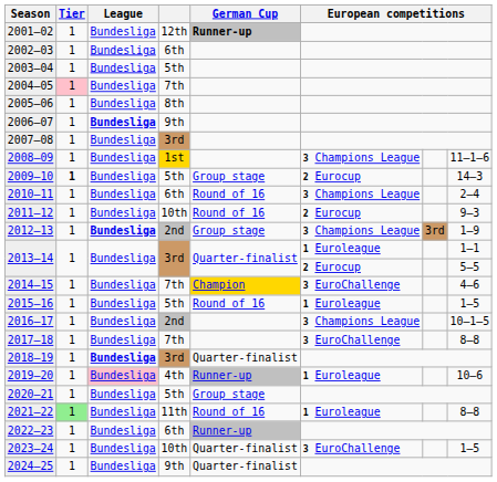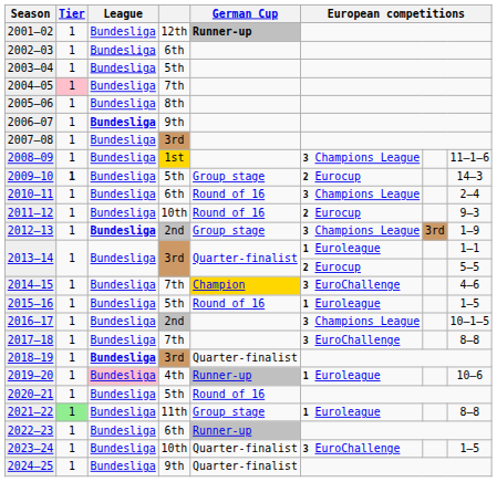2020–21 | German Cup: Group stage -> Round of 16
2021–22 | German Cup: Round of 16 -> Group stage
